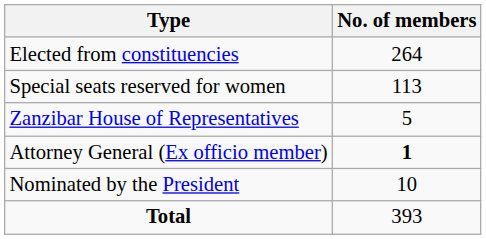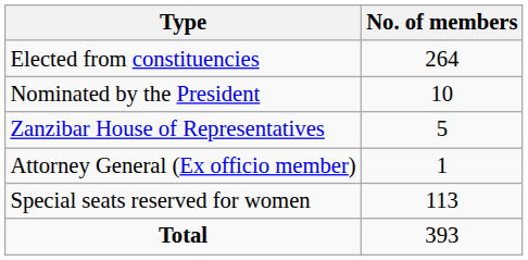rows swapped: Special seats reserved for women <-> Nominated by the President
Attorney General (Ex officio member) | No. of members: bold -> normal
